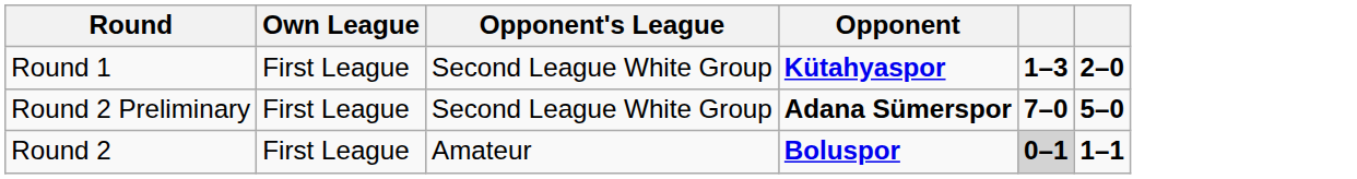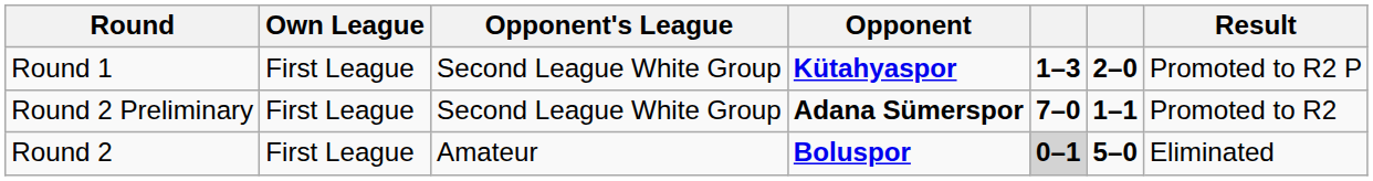+ column: Result | Promoted to R2 P | Promoted to R2 | Eliminated
Round 2 Preliminary | column 6: 5–0 -> 1–1
Round 2 | column 6: 1–1 -> 5–0
